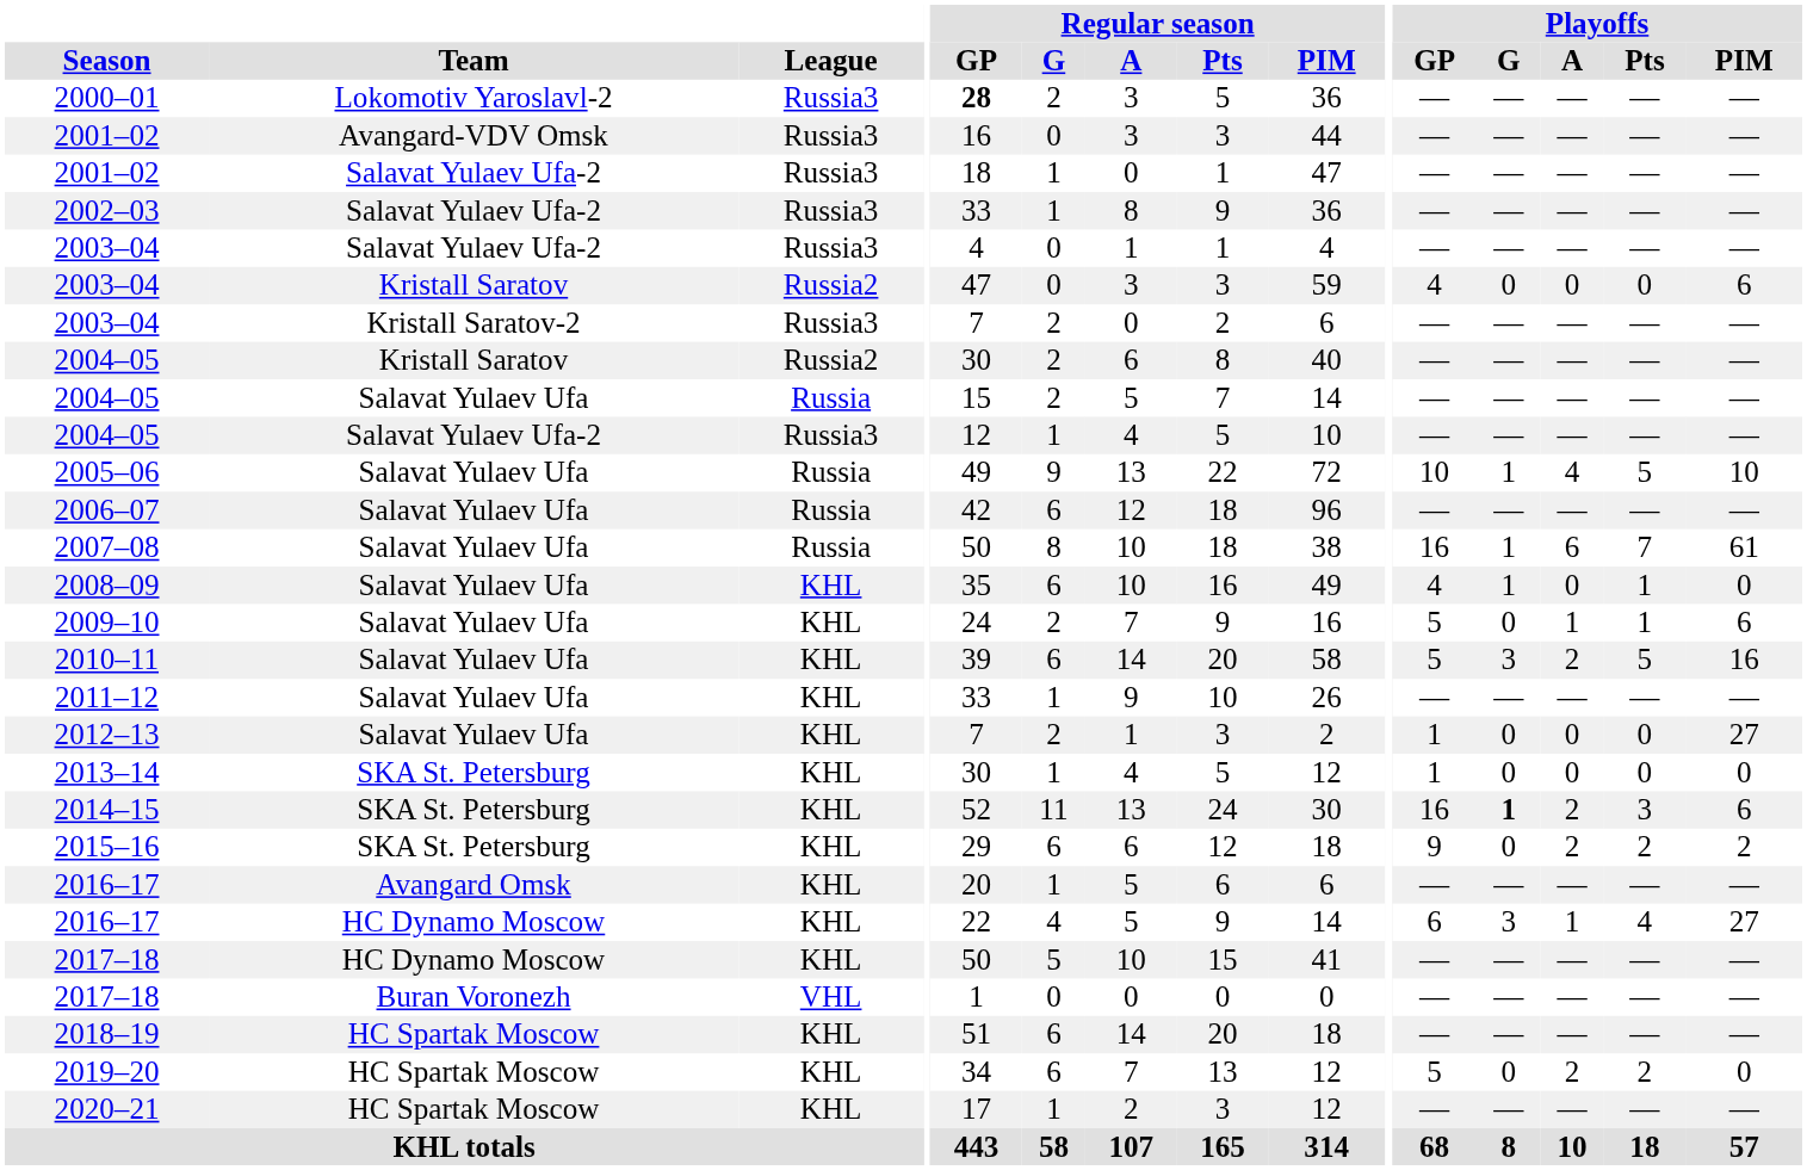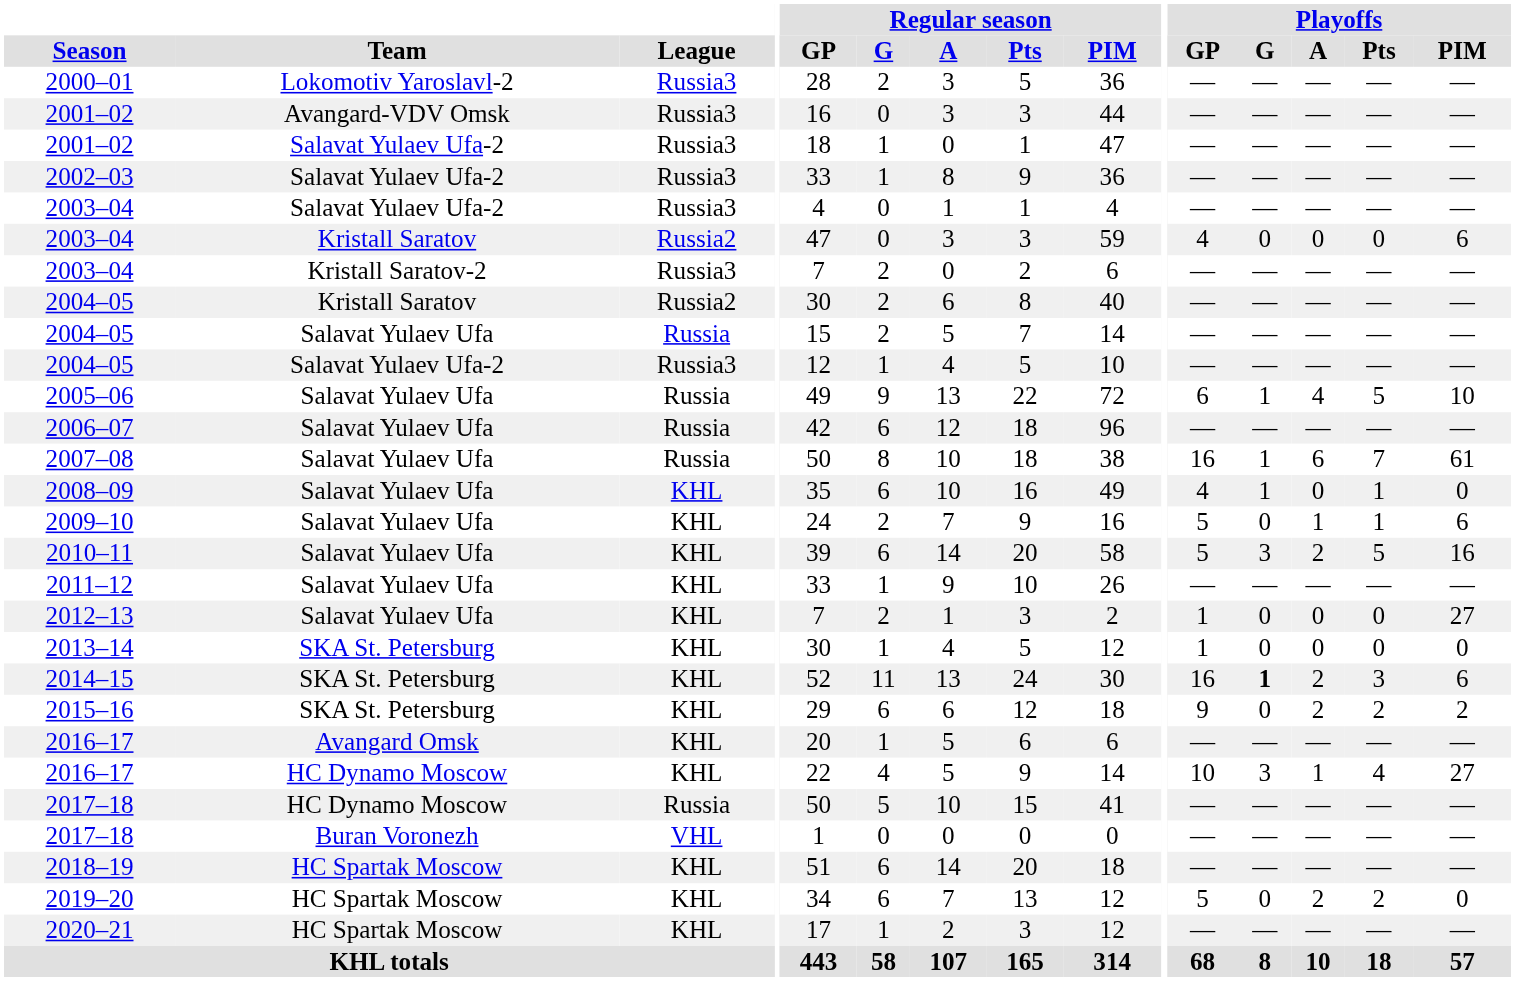2000–01 | Regular season / GP: bold -> normal
2005–06 | Playoffs / GP: 10 -> 6
2016–17 / HC Dynamo Moscow | Playoffs / GP: 6 -> 10
2017–18 / HC Dynamo Moscow | League: KHL -> Russia
